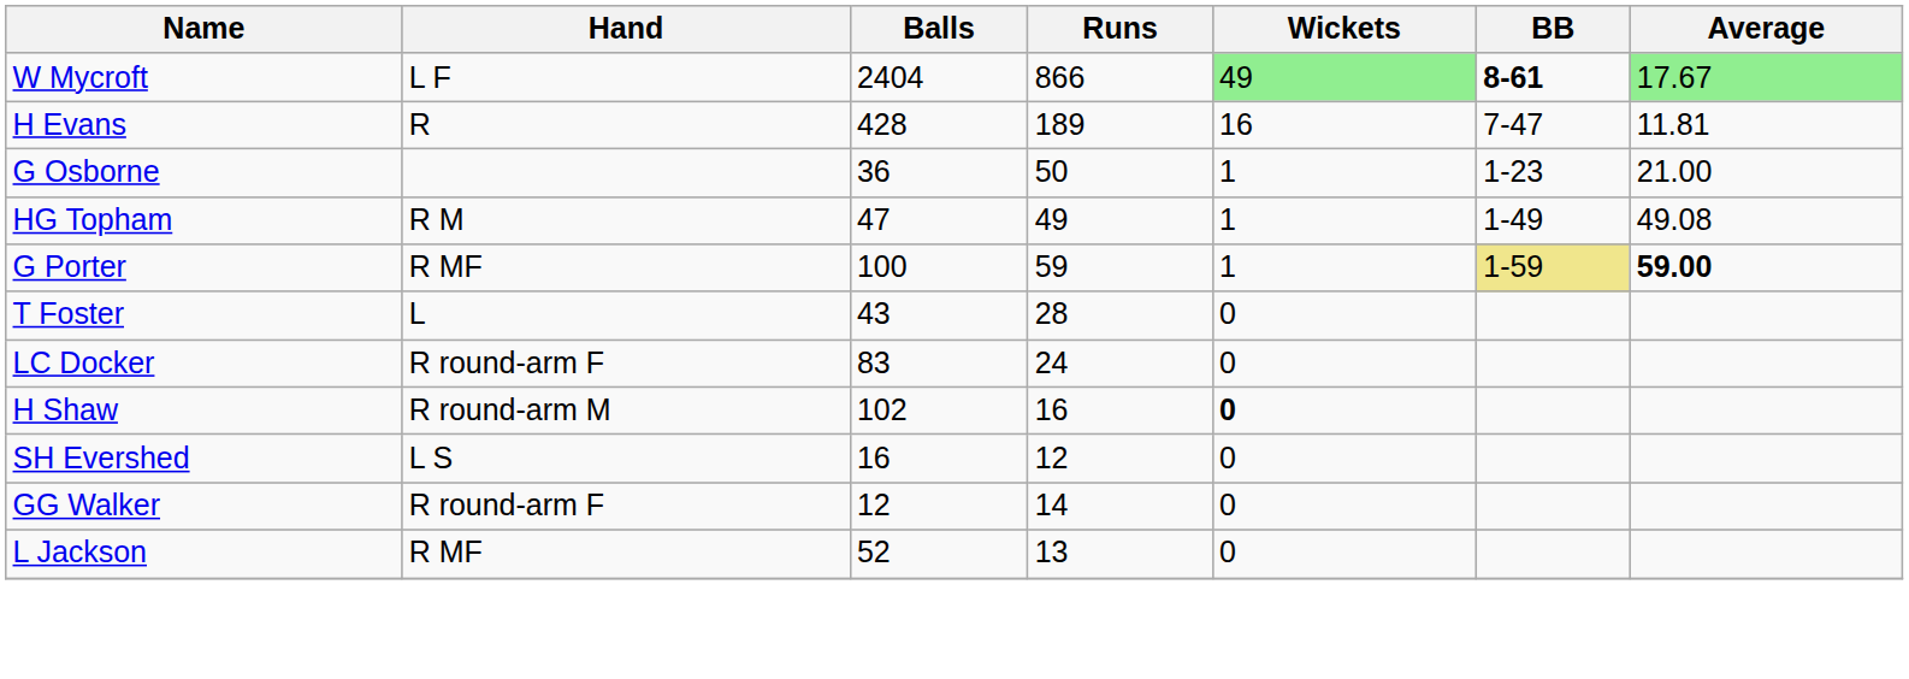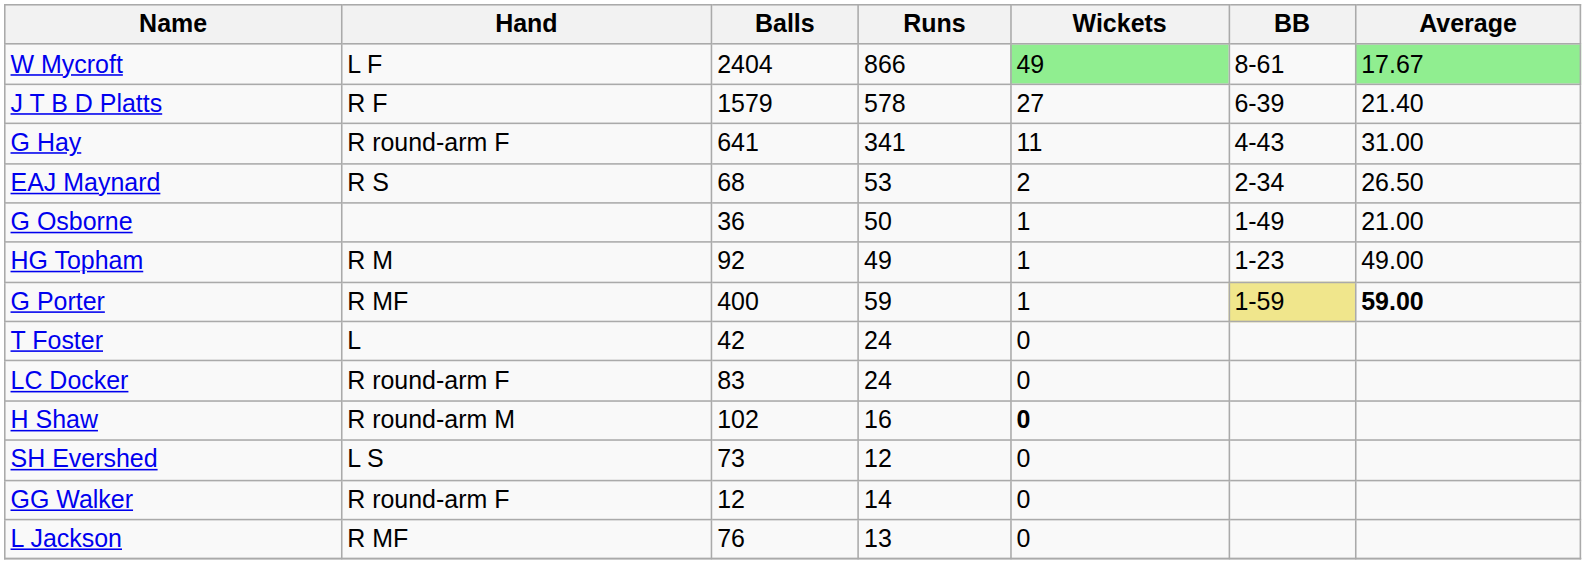W Mycroft | BB: bold -> normal
+ row: J T B D Platts | R F | 1579 | 578 | 27 | 6-39 | 21.40
- row: H Evans | R | 428 | 189 | 16 | 7-47 | 11.81
+ row: G Hay | R round-arm F | 641 | 341 | 11 | 4-43 | 31.00
+ row: EAJ Maynard | R S | 68 | 53 | 2 | 2-34 | 26.50
G Osborne | BB: 1-23 -> 1-49
HG Topham | Balls: 47 -> 92
HG Topham | BB: 1-49 -> 1-23
HG Topham | Average: 49.08 -> 49.00
G Porter | Balls: 100 -> 400
T Foster | Balls: 43 -> 42
T Foster | Runs: 28 -> 24
SH Evershed | Balls: 16 -> 73
L Jackson | Balls: 52 -> 76
